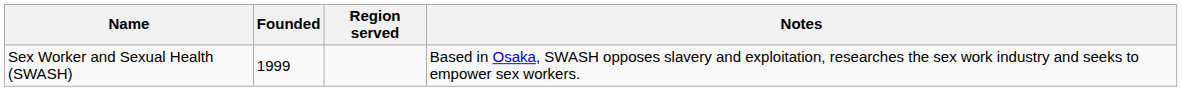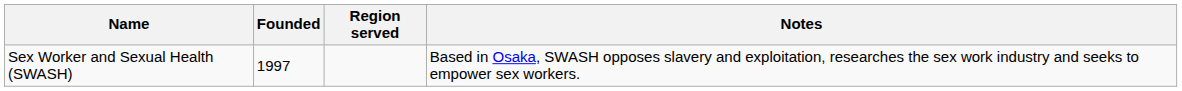Sex Worker and Sexual Health (SWASH) | Founded: 1999 -> 1997
